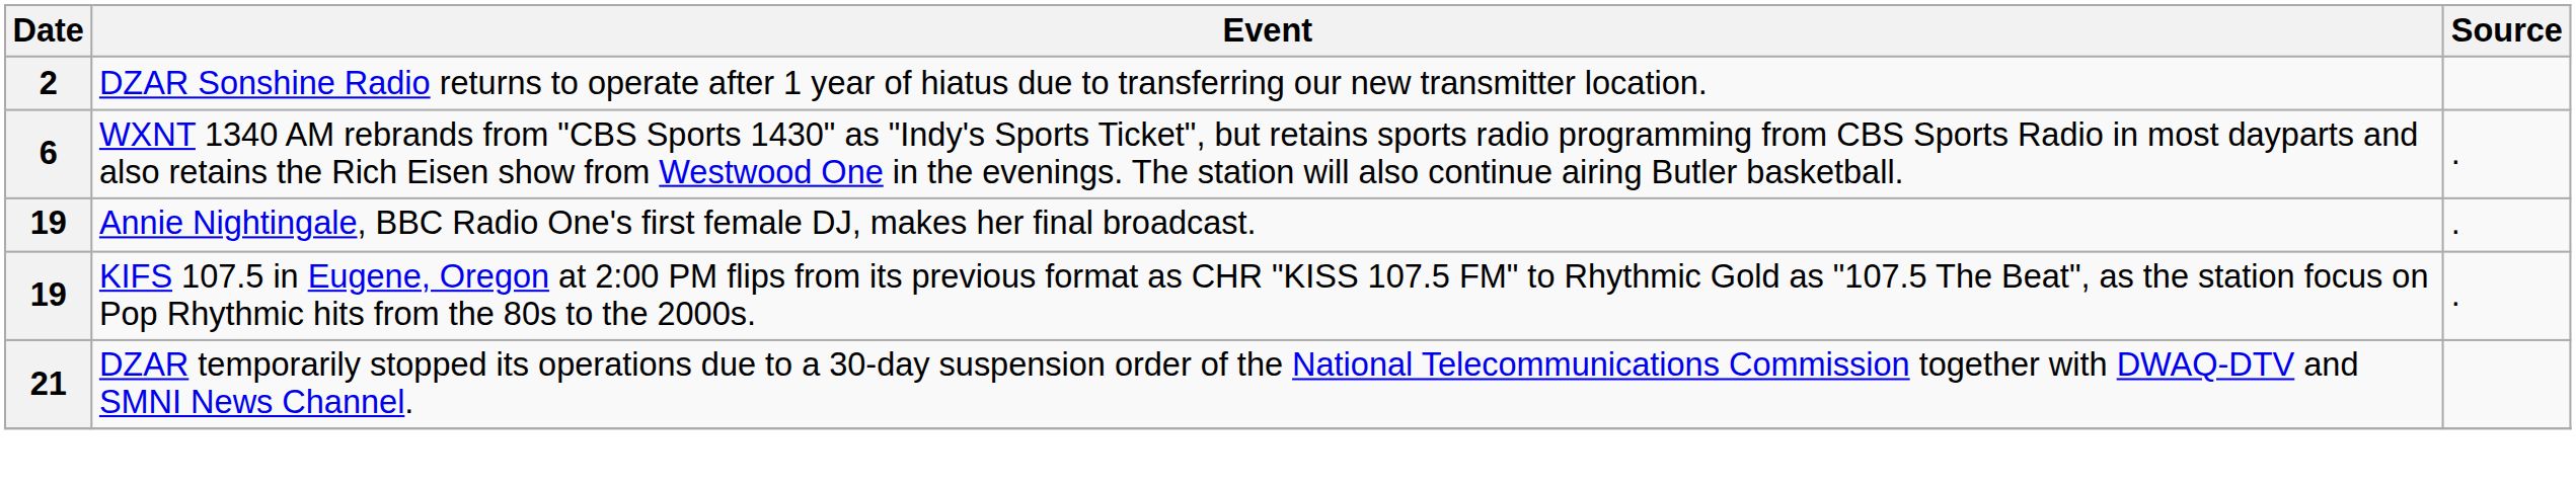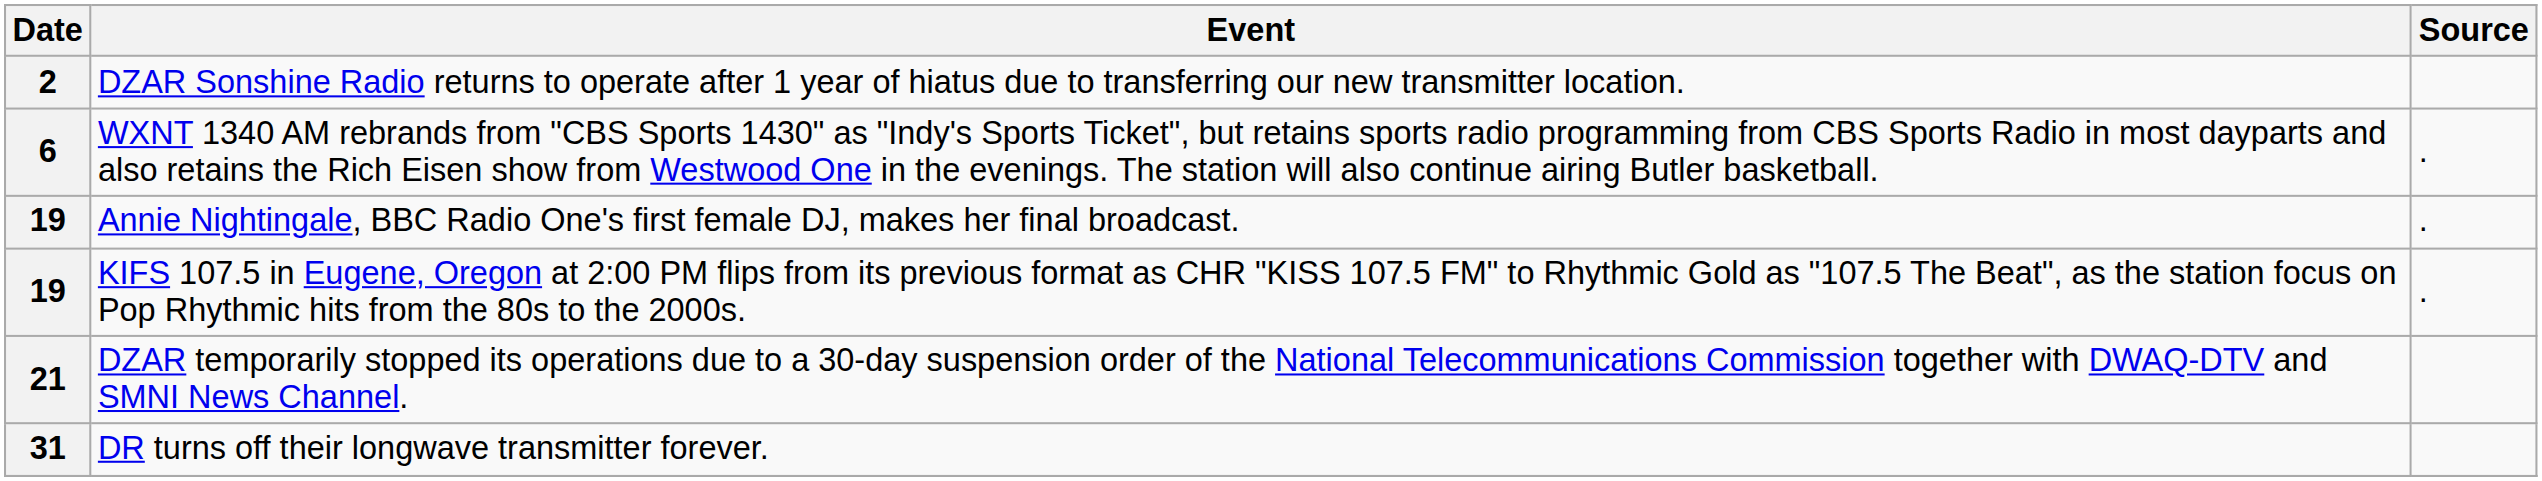+ row: 31 | DR turns off their longwave transmitter forever.
